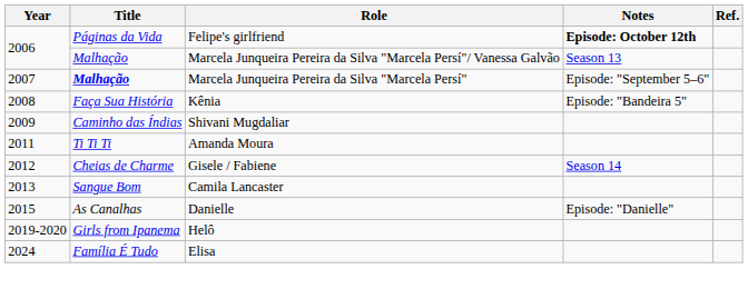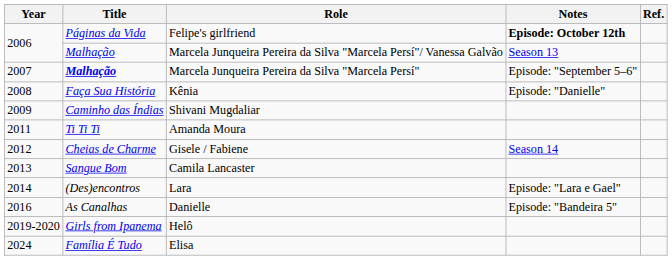Kênia | Notes: Episode: "Bandeira 5" -> Episode: "Danielle"
+ row: 2014 | (Des)encontros | Lara | Episode: "Lara e Gael"
Danielle | Year: 2015 -> 2016
Danielle | Notes: Episode: "Danielle" -> Episode: "Bandeira 5"
